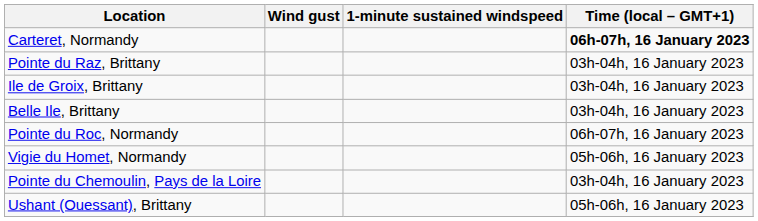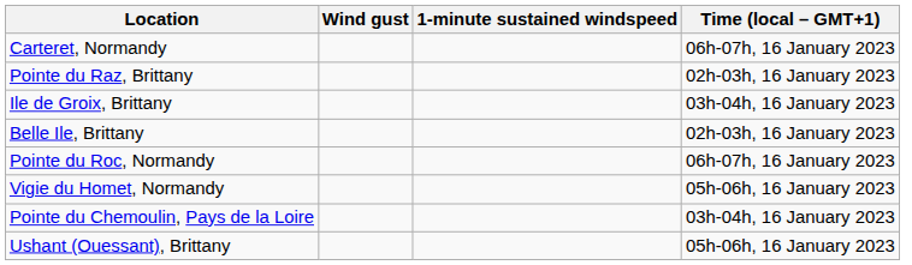Carteret, Normandy | Time (local – GMT+1): bold -> normal
Pointe du Raz, Brittany | Time (local – GMT+1): 03h-04h, 16 January 2023 -> 02h-03h, 16 January 2023
Belle Ile, Brittany | Time (local – GMT+1): 03h-04h, 16 January 2023 -> 02h-03h, 16 January 2023
